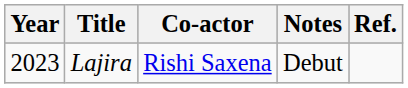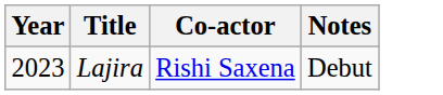- column: Ref.
